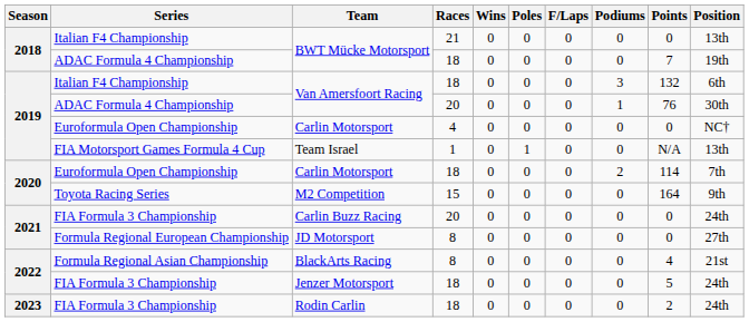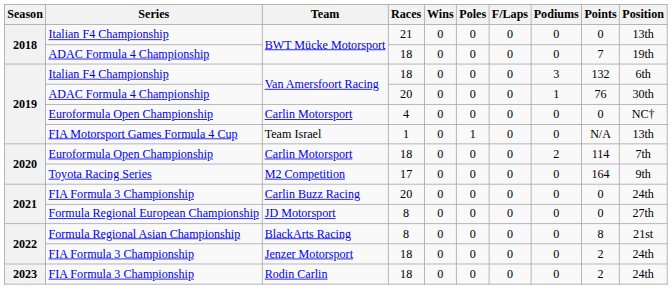M2 Competition | Races: 15 -> 17
BlackArts Racing | Points: 4 -> 8
Jenzer Motorsport | Points: 5 -> 2
